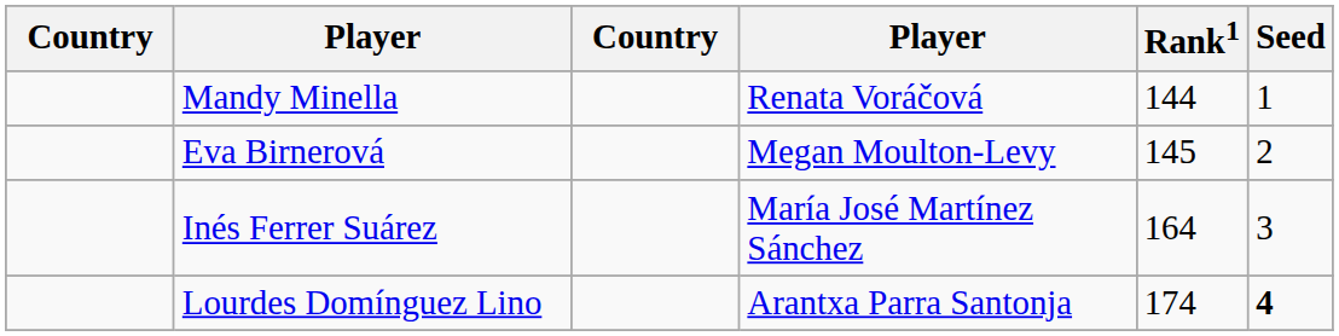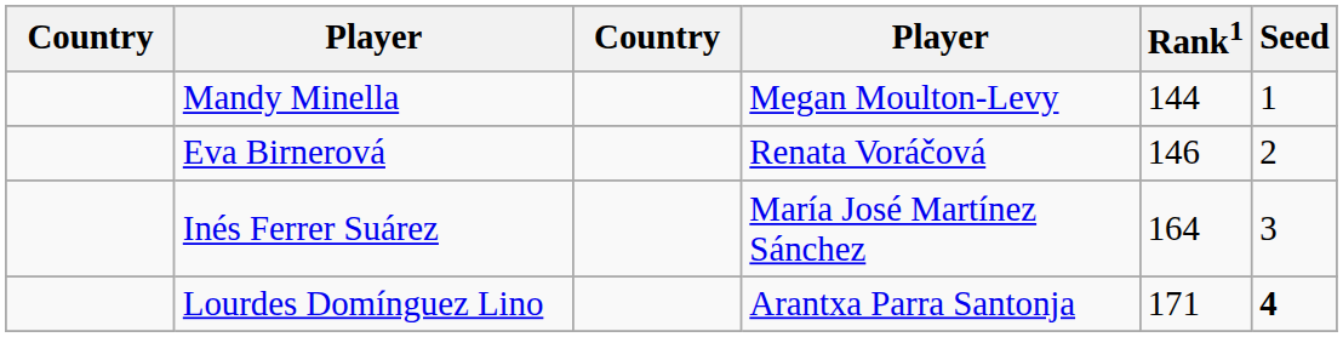Mandy Minella | column 4: Renata Voráčová -> Megan Moulton-Levy
Eva Birnerová | column 4: Megan Moulton-Levy -> Renata Voráčová
Eva Birnerová | Rank1: 145 -> 146
Lourdes Domínguez Lino | Rank1: 174 -> 171
